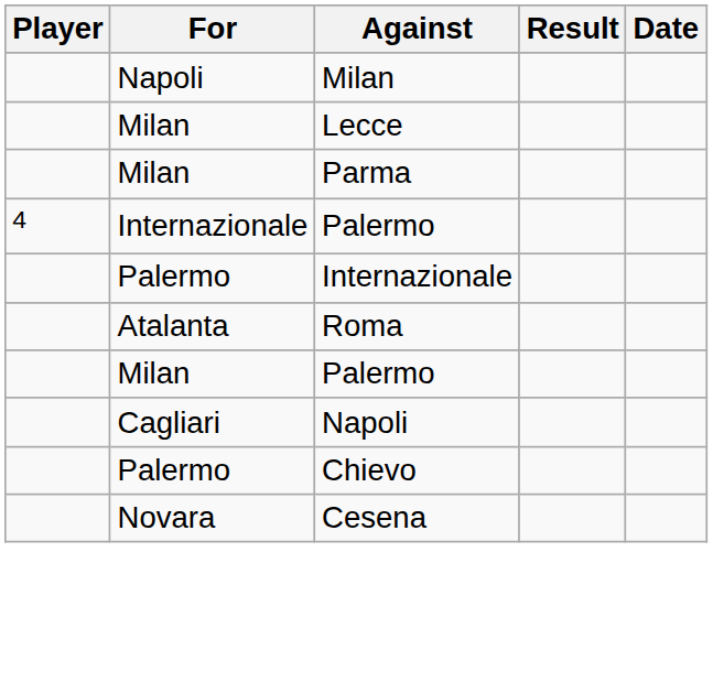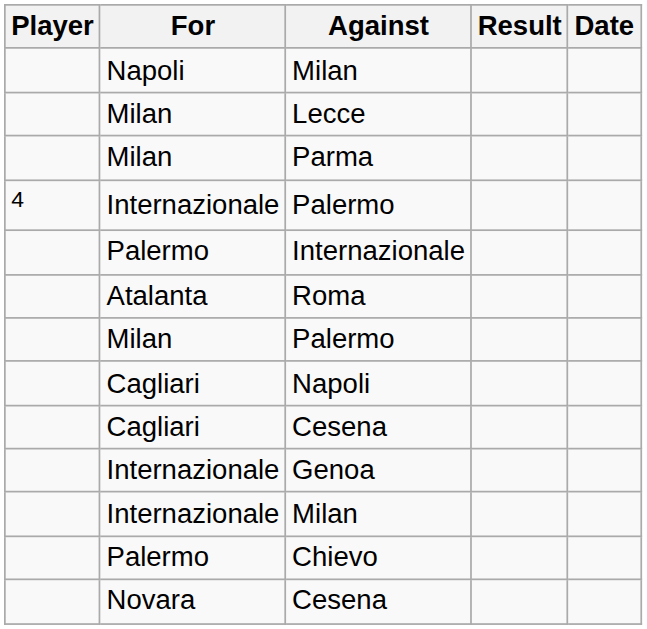+ row: Cagliari | Cesena
+ row: Internazionale | Genoa
+ row: Internazionale | Milan
